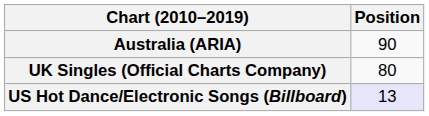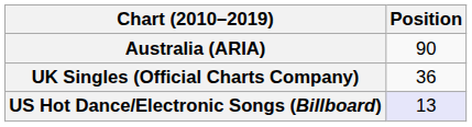UK Singles (Official Charts Company) | Position: 80 -> 36
